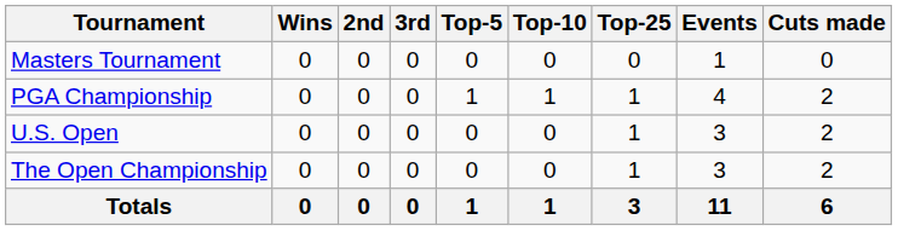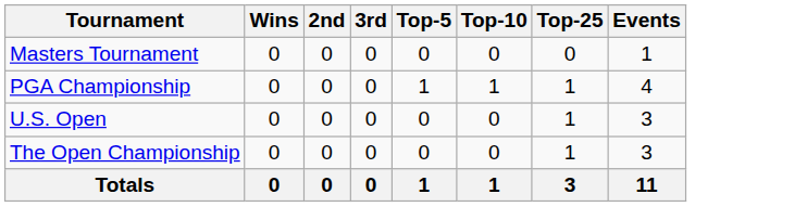- column: Cuts made | 0 | 2 | 2 | 2 | 6
